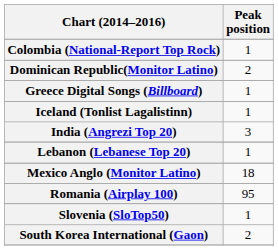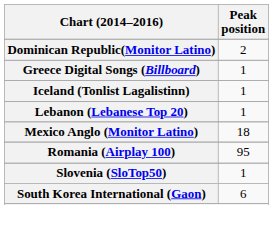- row: Colombia (National-Report Top Rock) | 1
- row: India (Angrezi Top 20) | 3
South Korea International (Gaon) | Peak position: 2 -> 6
